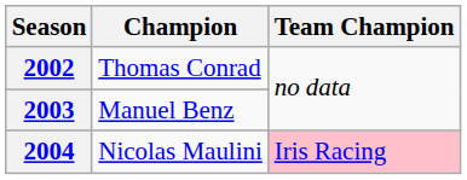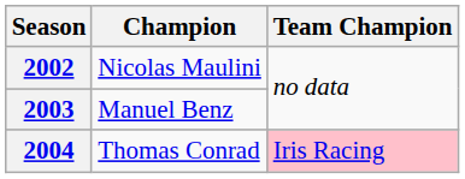2002 | Champion: Thomas Conrad -> Nicolas Maulini
2004 | Champion: Nicolas Maulini -> Thomas Conrad
